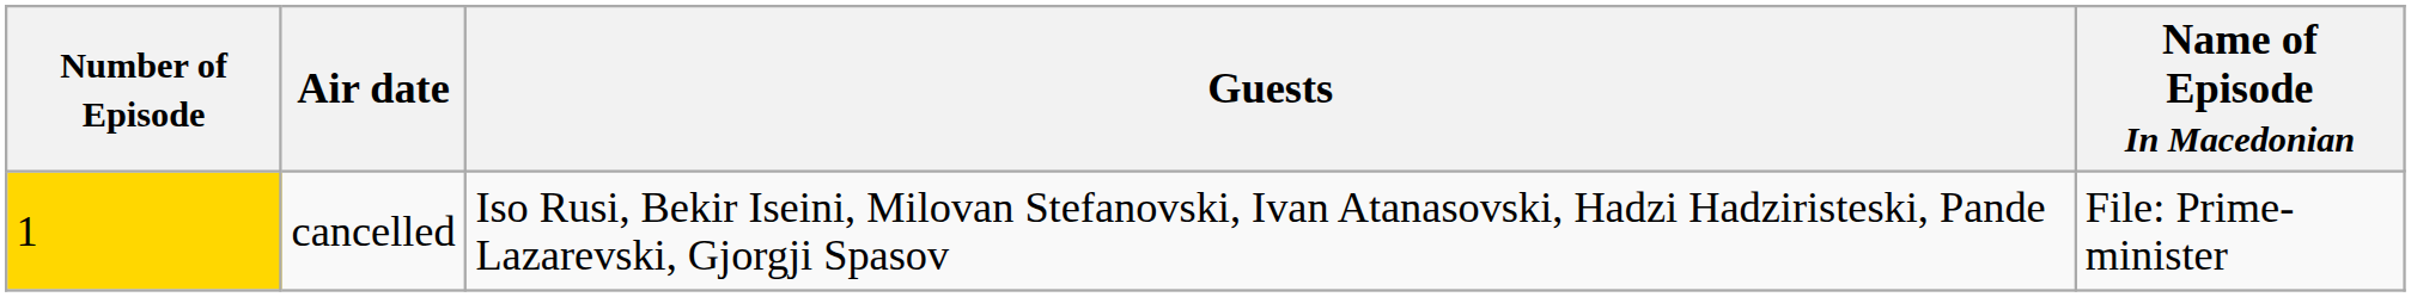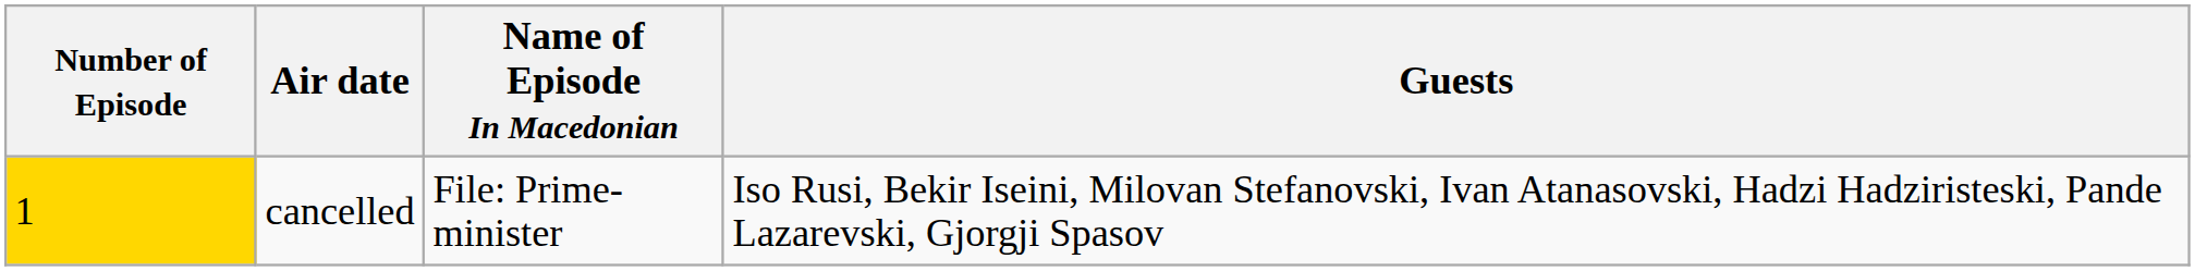columns swapped: Name of Episode In Macedonian <-> Guests
